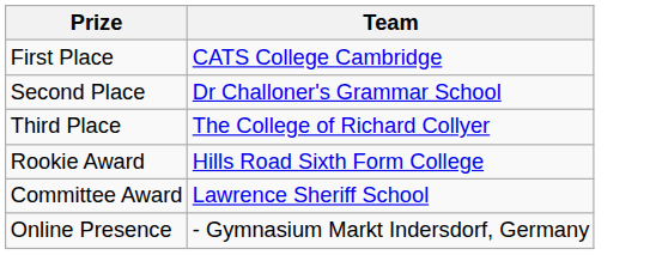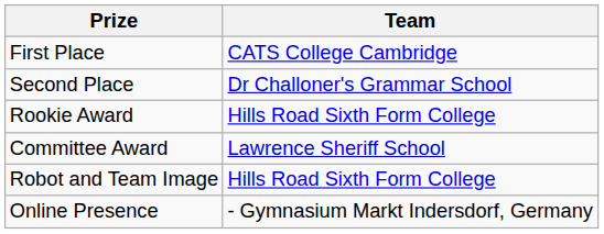- row: Third Place | The College of Richard Collyer
+ row: Robot and Team Image | Hills Road Sixth Form College
